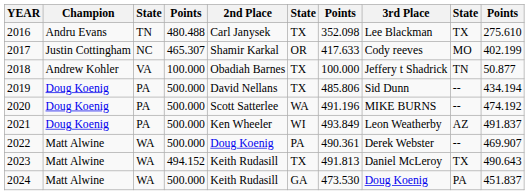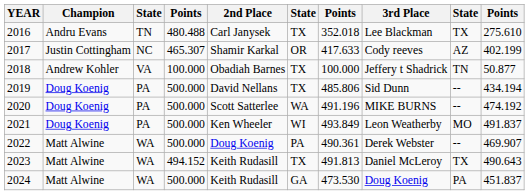2016 | column 7: 352.098 -> 352.018
2017 | column 9: MO -> AZ
2021 | column 9: AZ -> MO
